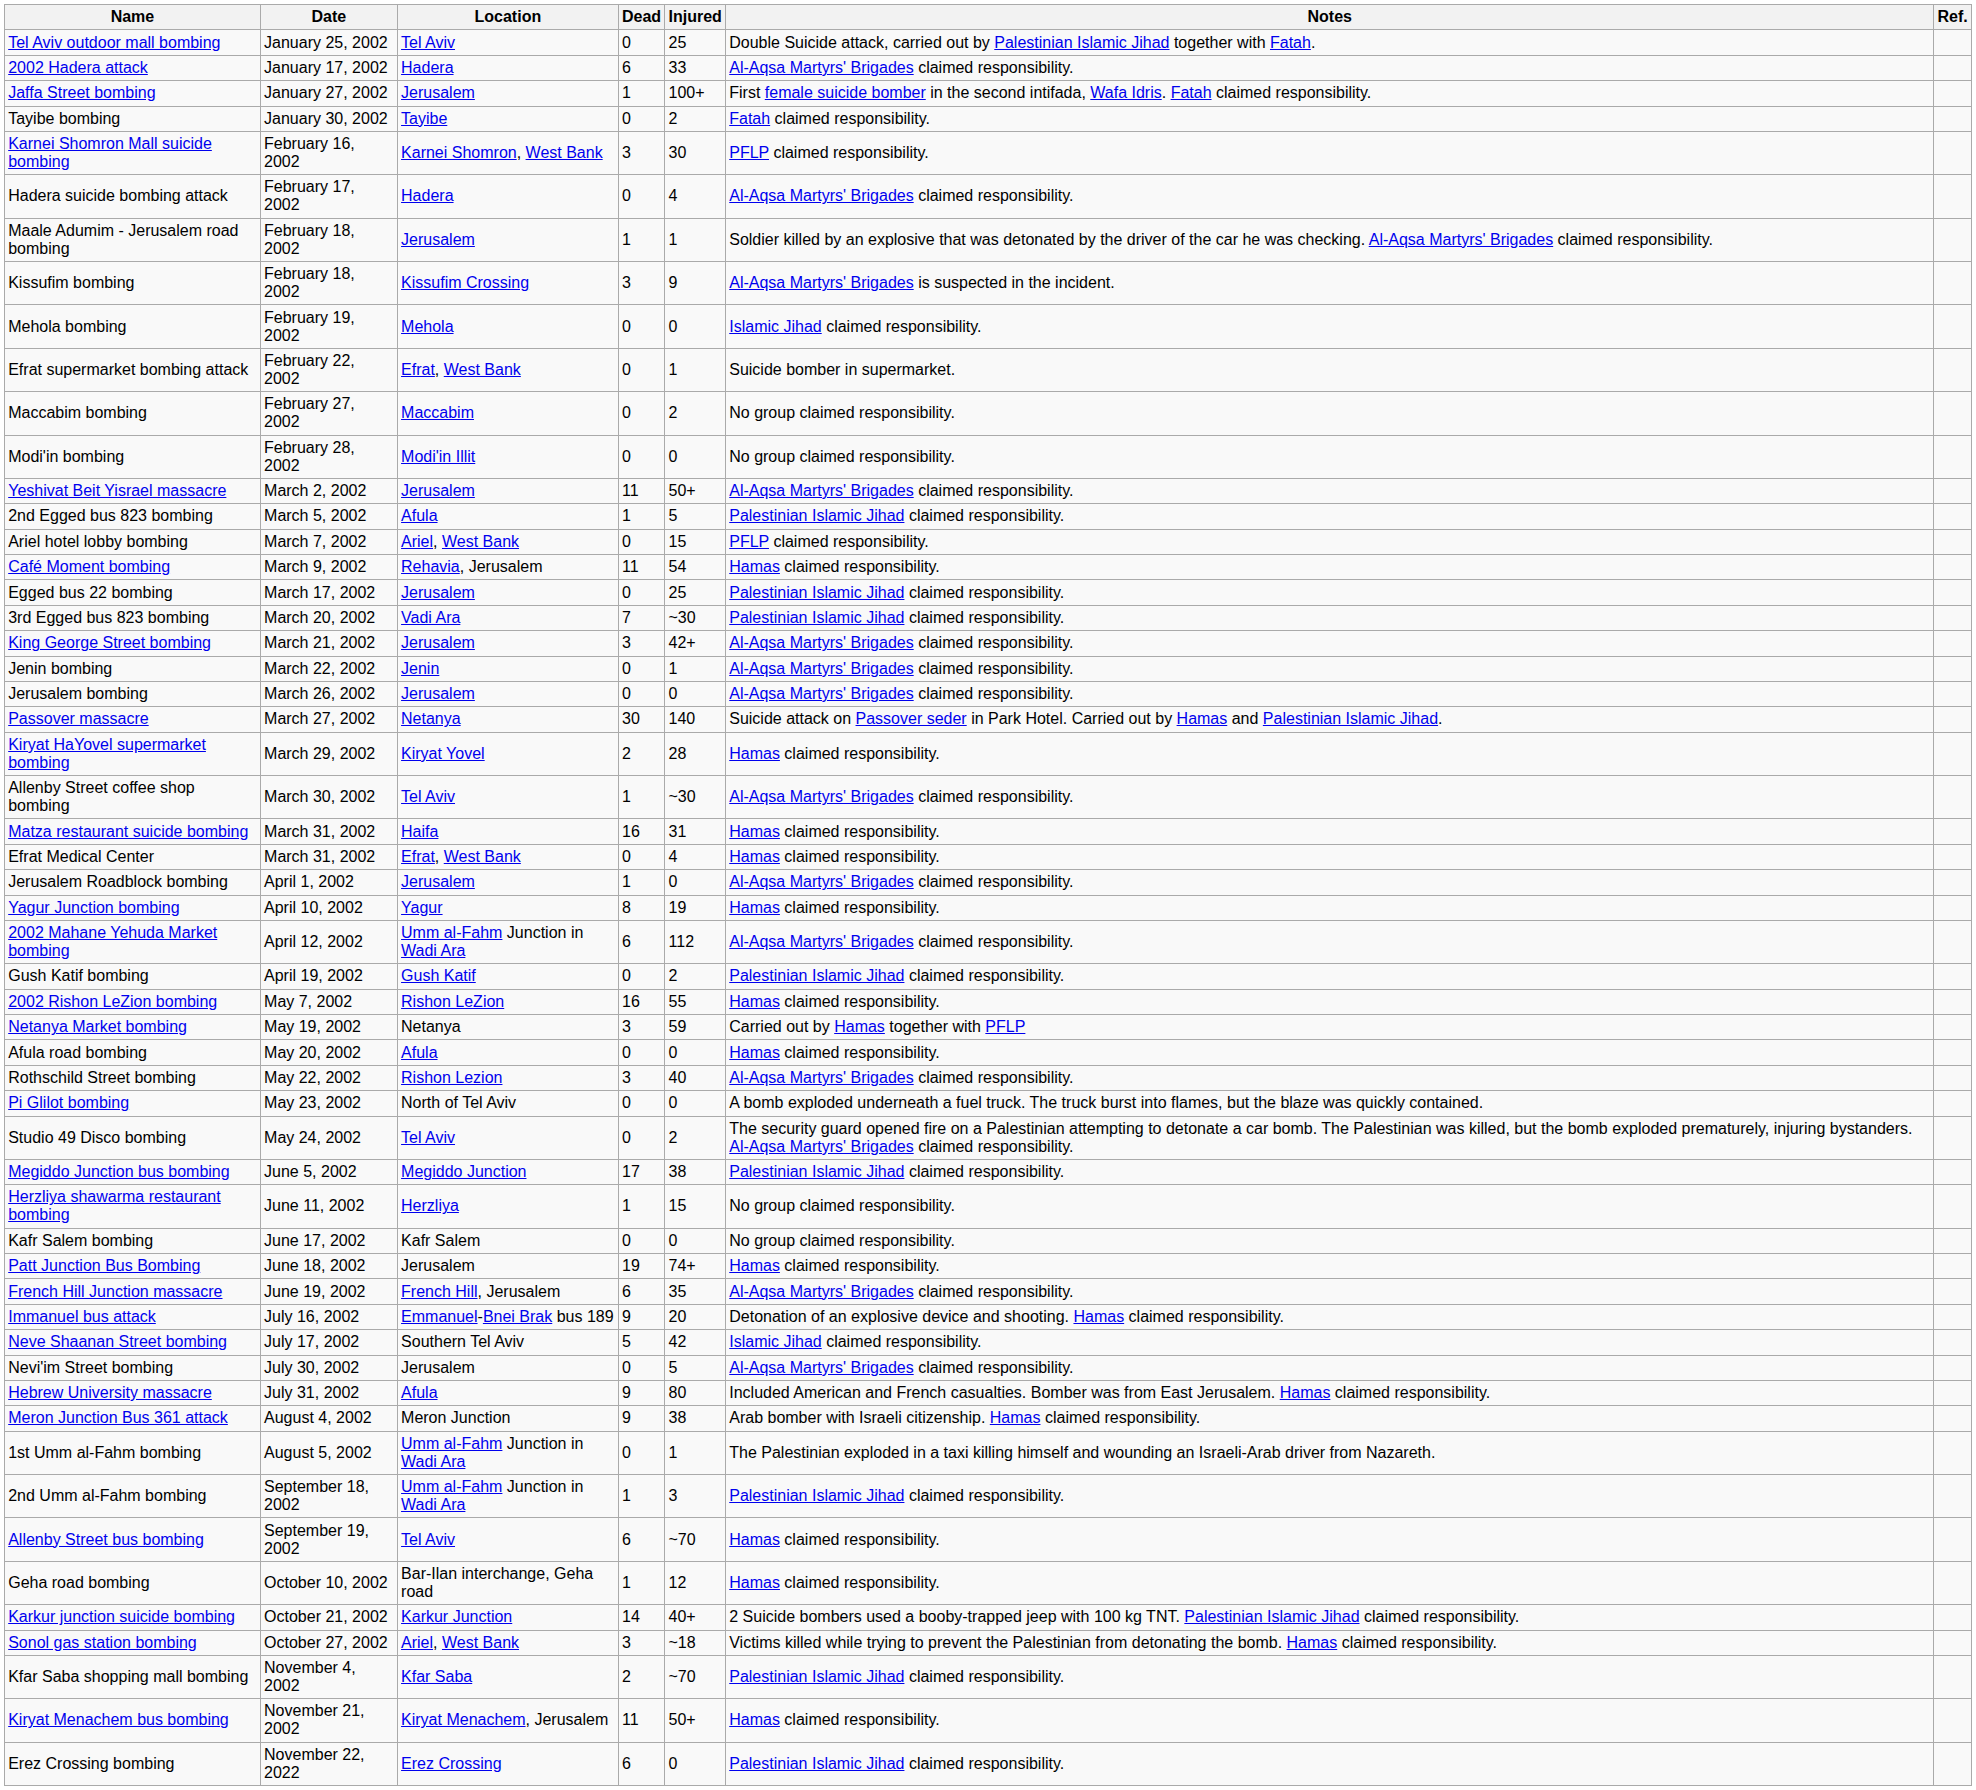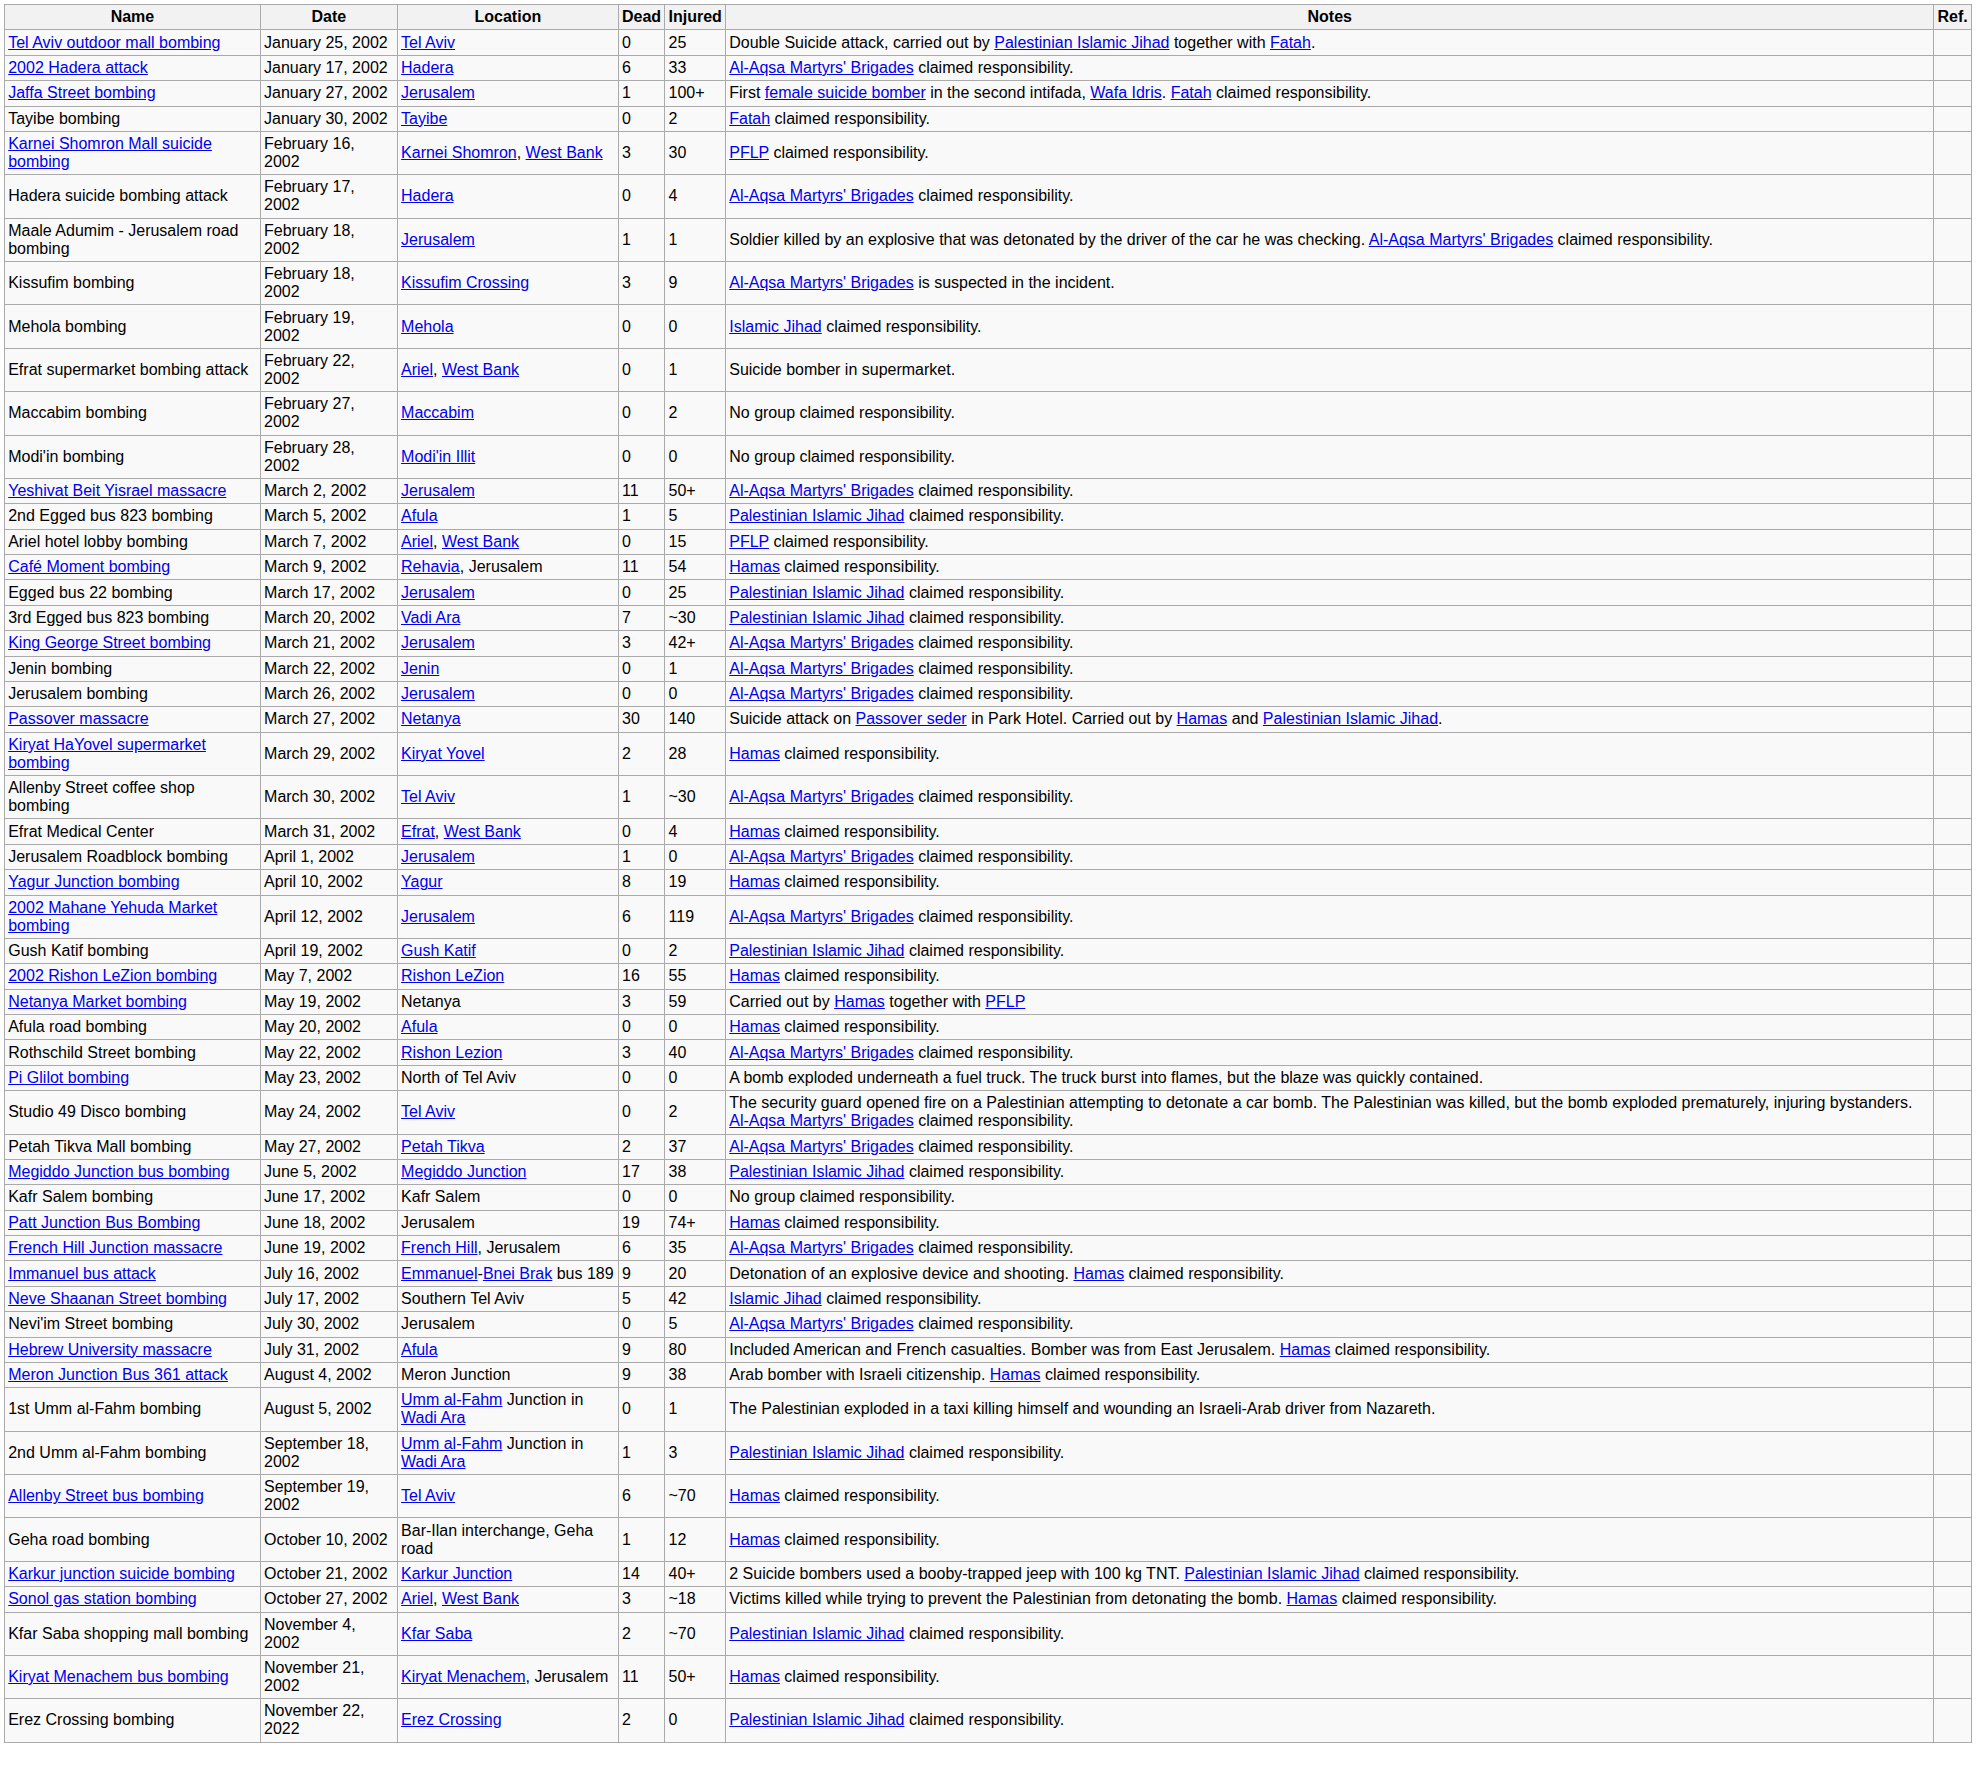Efrat supermarket bombing attack | Location: Efrat, West Bank -> Ariel, West Bank
- row: Matza restaurant suicide bombing | March 31, 2002 | Haifa | 16 | 31 | Hamas claimed responsibility.
2002 Mahane Yehuda Market bombing | Location: Umm al-Fahm Junction in Wadi Ara -> Jerusalem
2002 Mahane Yehuda Market bombing | Injured: 112 -> 119
+ row: Petah Tikva Mall bombing | May 27, 2002 | Petah Tikva | 2 | 37 | Al-Aqsa Martyrs' Brigades claimed responsibility.
- row: Herzliya shawarma restaurant bombing | June 11, 2002 | Herzliya | 1 | 15 | No group claimed responsibility.
Erez Crossing bombing | Dead: 6 -> 2
